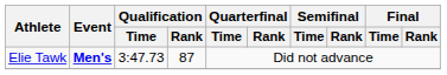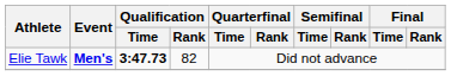Elie Tawk | Qualification / Time: normal -> bold
Elie Tawk | Qualification / Rank: 87 -> 82
